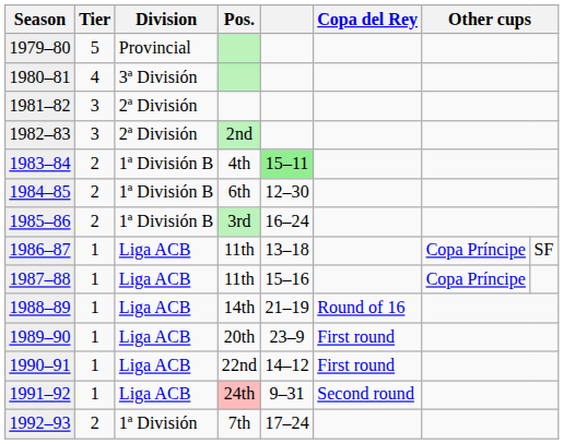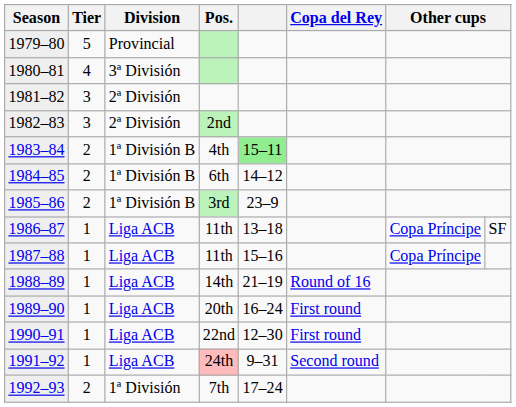1984–85 | column 5: 12–30 -> 14–12
1985–86 | column 5: 16–24 -> 23–9
1989–90 | column 5: 23–9 -> 16–24
1990–91 | column 5: 14–12 -> 12–30
